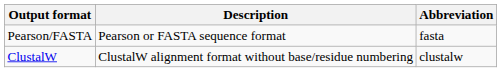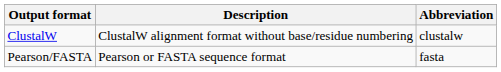rows swapped: Pearson/FASTA <-> ClustalW
